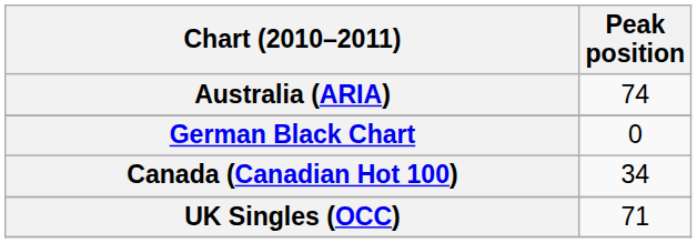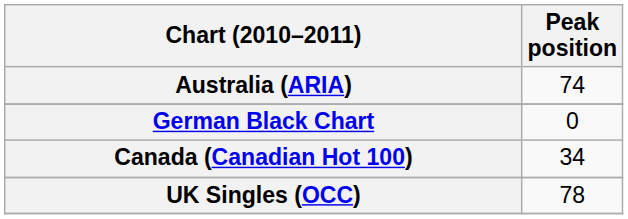UK Singles (OCC) | Peak position: 71 -> 78
